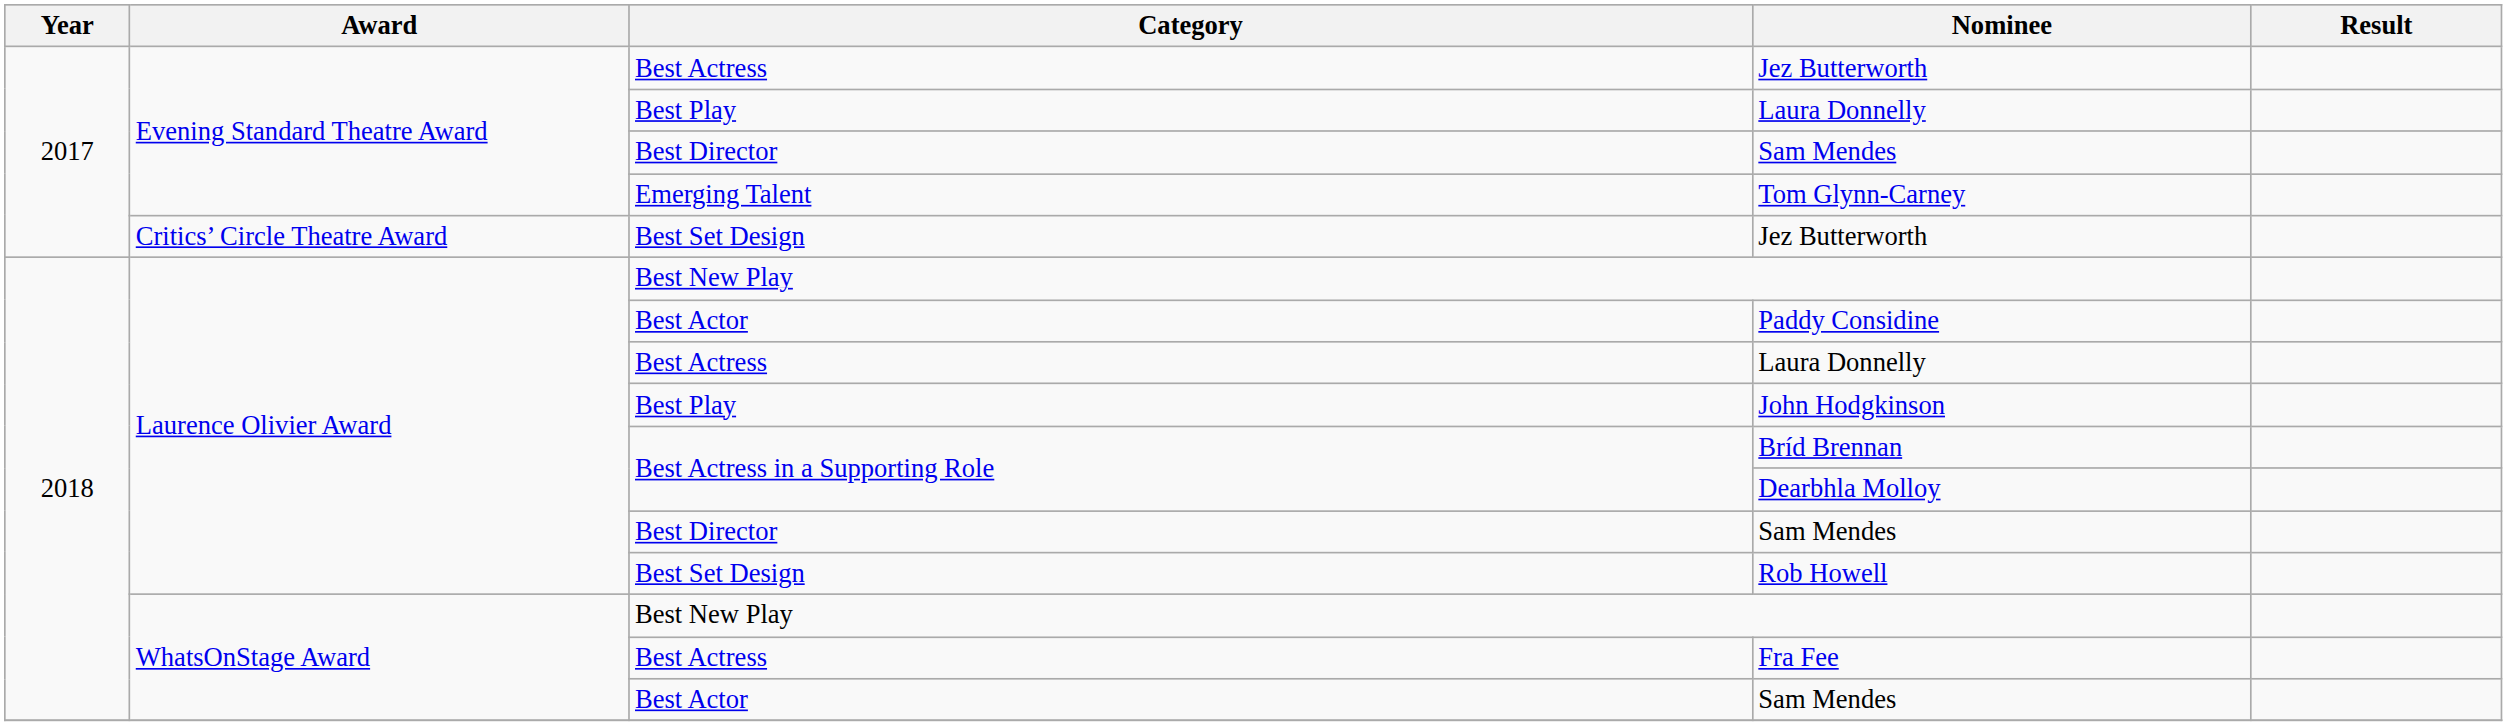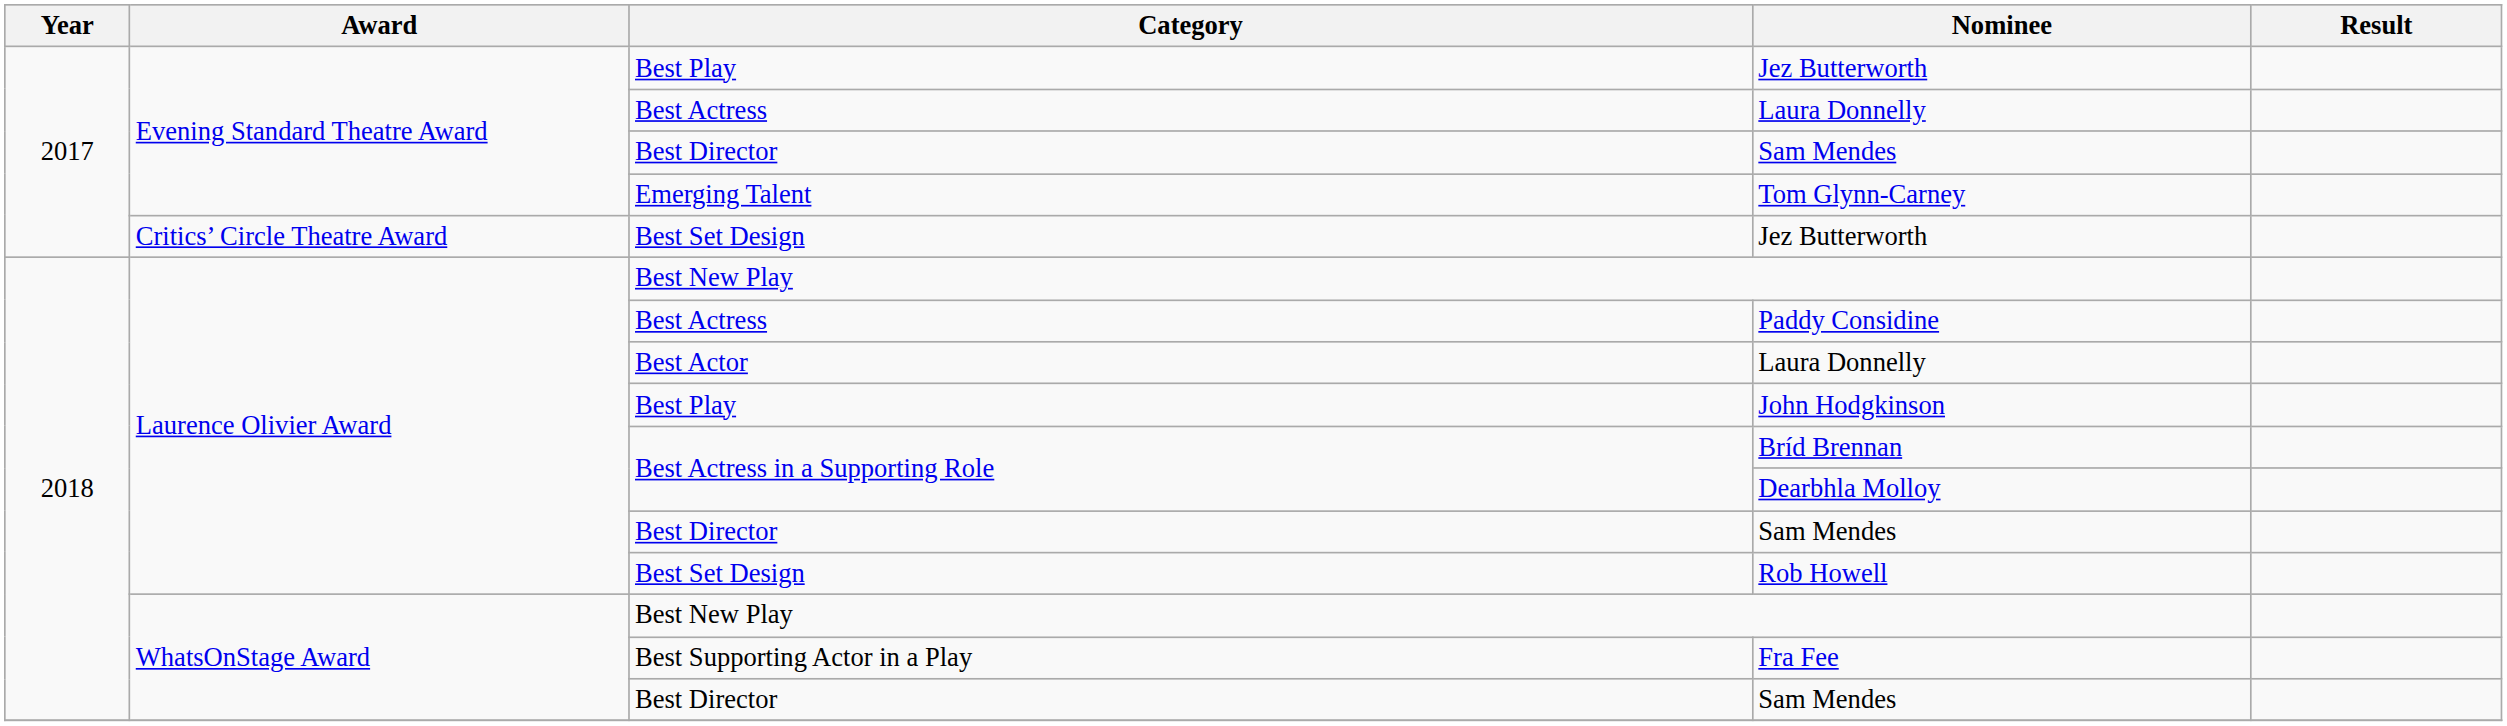Evening Standard Theatre Award / Jez Butterworth | Category: Best Actress -> Best Play
Evening Standard Theatre Award / Laura Donnelly | Category: Best Play -> Best Actress
Paddy Considine | Category: Best Actor -> Best Actress
Laurence Olivier Award / Laura Donnelly | Category: Best Actress -> Best Actor
Fra Fee | Category: Best Actress -> Best Supporting Actor in a Play
WhatsOnStage Award / Sam Mendes | Category: Best Actor -> Best Director
